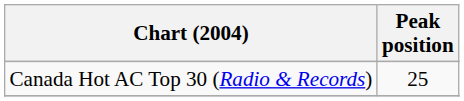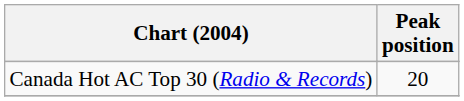Canada Hot AC Top 30 (Radio & Records) | Peak position: 25 -> 20
